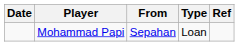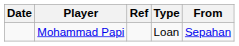columns swapped: From <-> Ref
